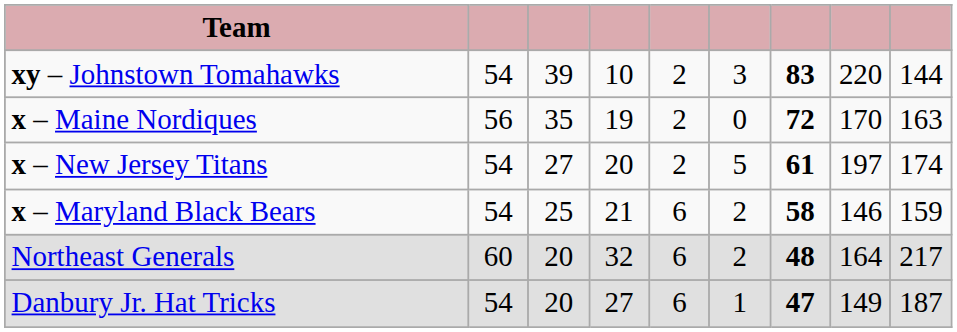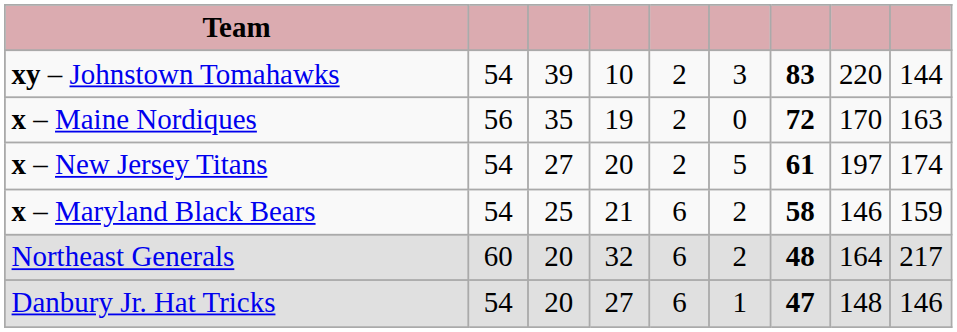Danbury Jr. Hat Tricks | column 8: 149 -> 148
Danbury Jr. Hat Tricks | column 9: 187 -> 146
